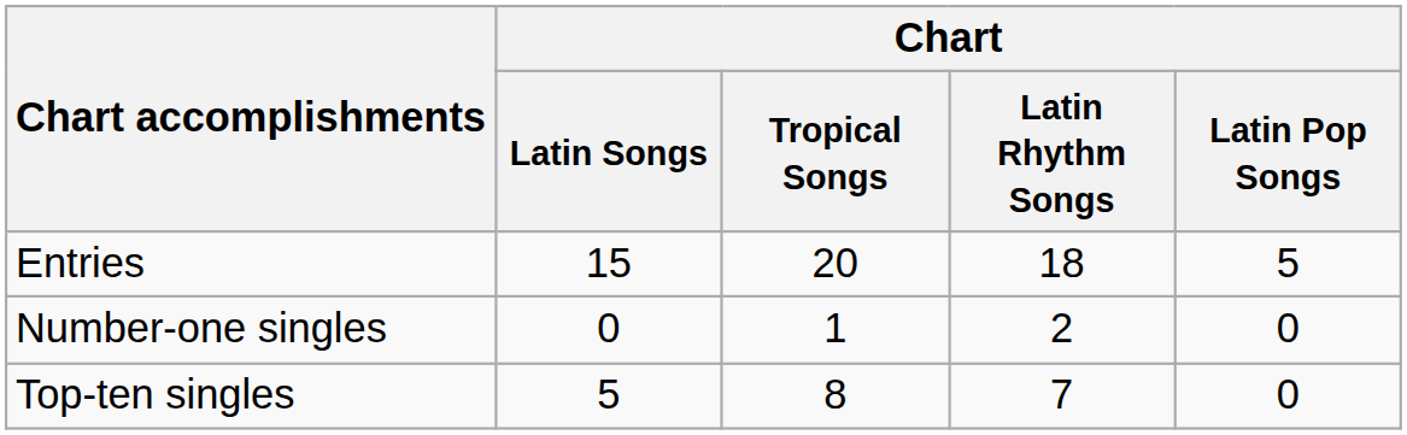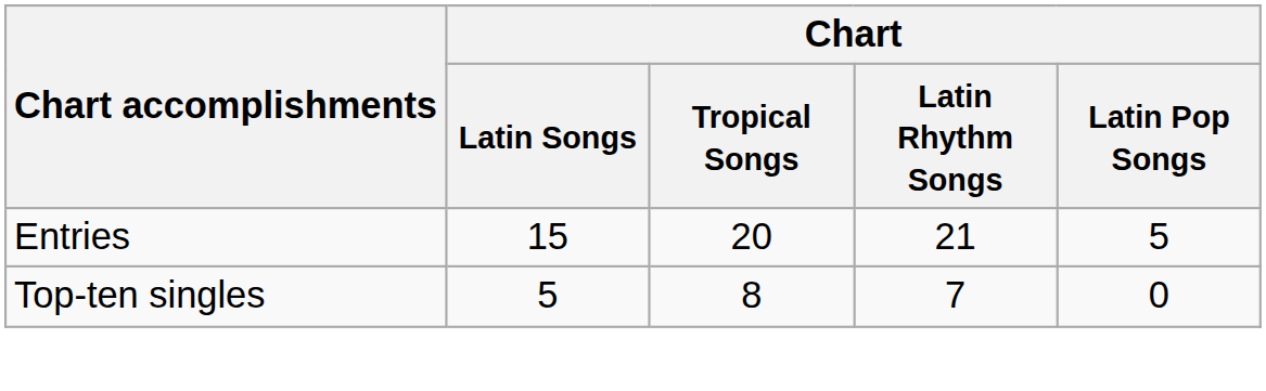Entries | Chart / Latin Rhythm Songs: 18 -> 21
- row: Number-one singles | 0 | 1 | 2 | 0
